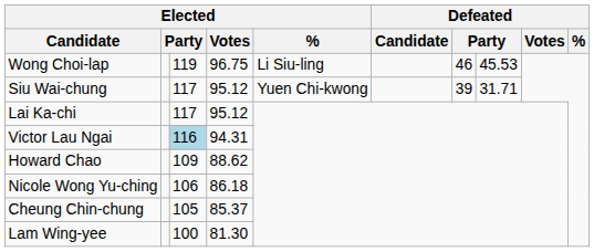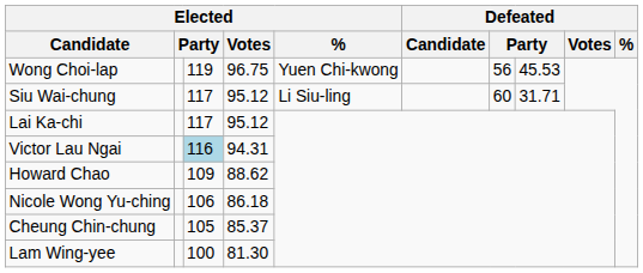Wong Choi-lap | Elected / %: Li Siu-ling -> Yuen Chi-kwong
Wong Choi-lap | column 7: 46 -> 56
Siu Wai-chung | Elected / %: Yuen Chi-kwong -> Li Siu-ling
Siu Wai-chung | column 7: 39 -> 60
